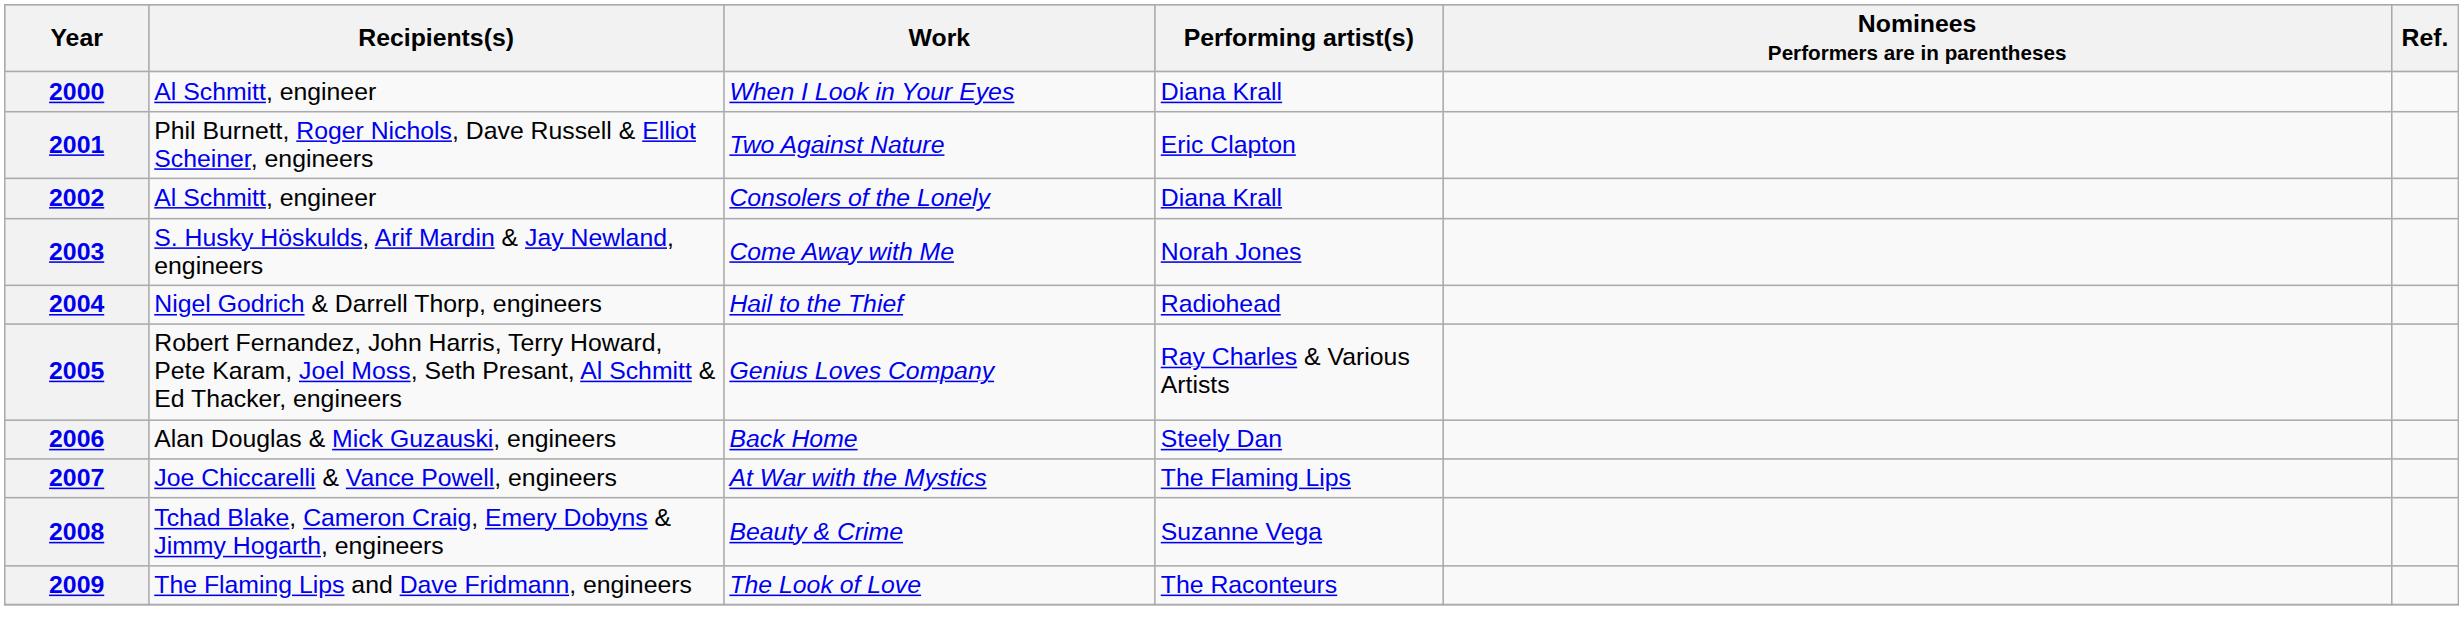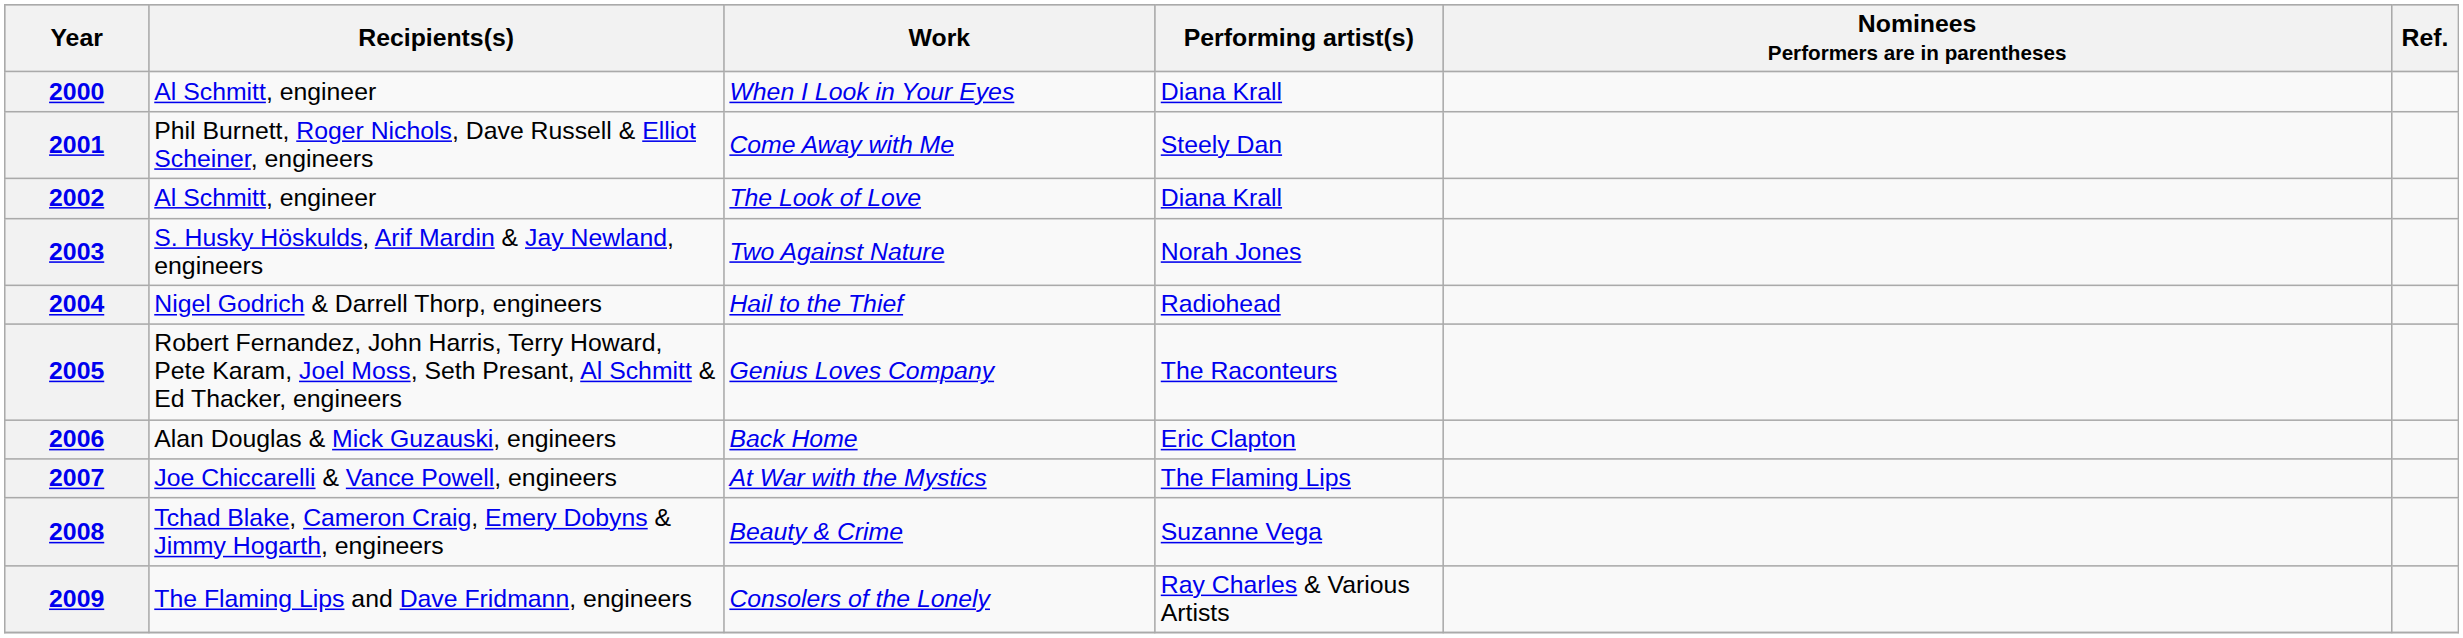2001 | Work: Two Against Nature -> Come Away with Me
2001 | Performing artist(s): Eric Clapton -> Steely Dan
2002 | Work: Consolers of the Lonely -> The Look of Love
2003 | Work: Come Away with Me -> Two Against Nature
2005 | Performing artist(s): Ray Charles & Various Artists -> The Raconteurs
2006 | Performing artist(s): Steely Dan -> Eric Clapton
2009 | Work: The Look of Love -> Consolers of the Lonely
2009 | Performing artist(s): The Raconteurs -> Ray Charles & Various Artists
